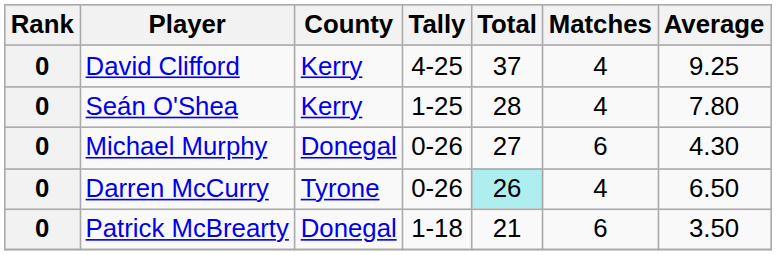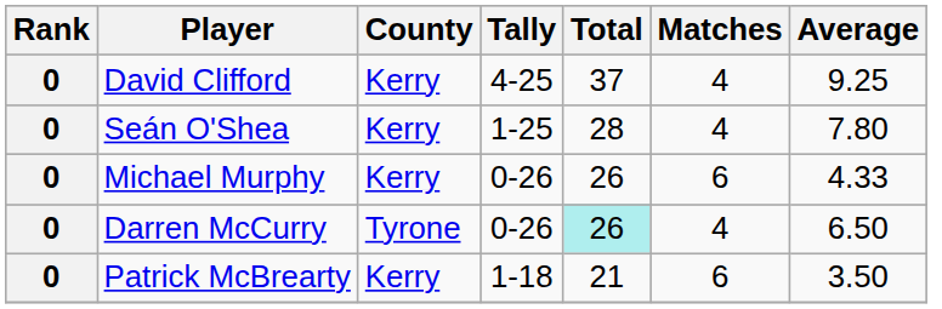Michael Murphy | County: Donegal -> Kerry
Michael Murphy | Total: 27 -> 26
Michael Murphy | Average: 4.30 -> 4.33
Patrick McBrearty | County: Donegal -> Kerry
